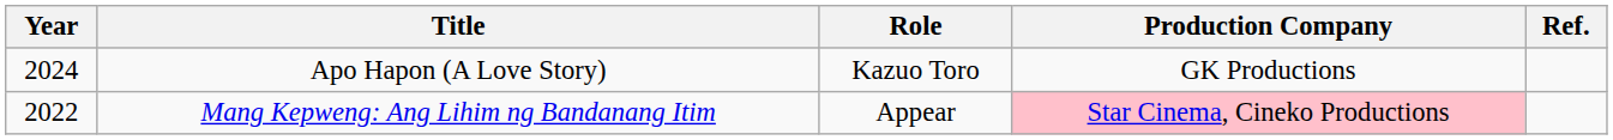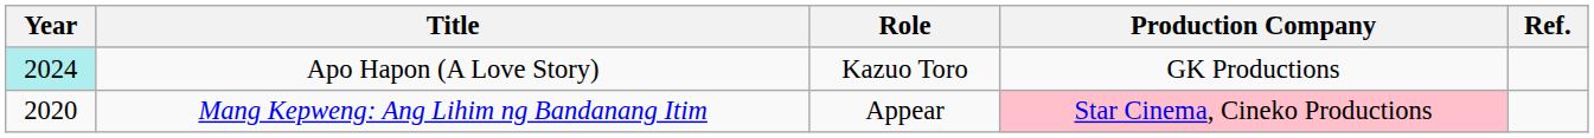Apo Hapon (A Love Story) | Year: no background -> paleturquoise background
Mang Kepweng: Ang Lihim ng Bandanang Itim | Year: 2022 -> 2020
